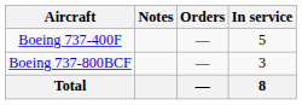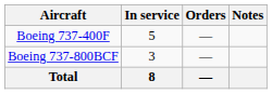columns swapped: In service <-> Notes
